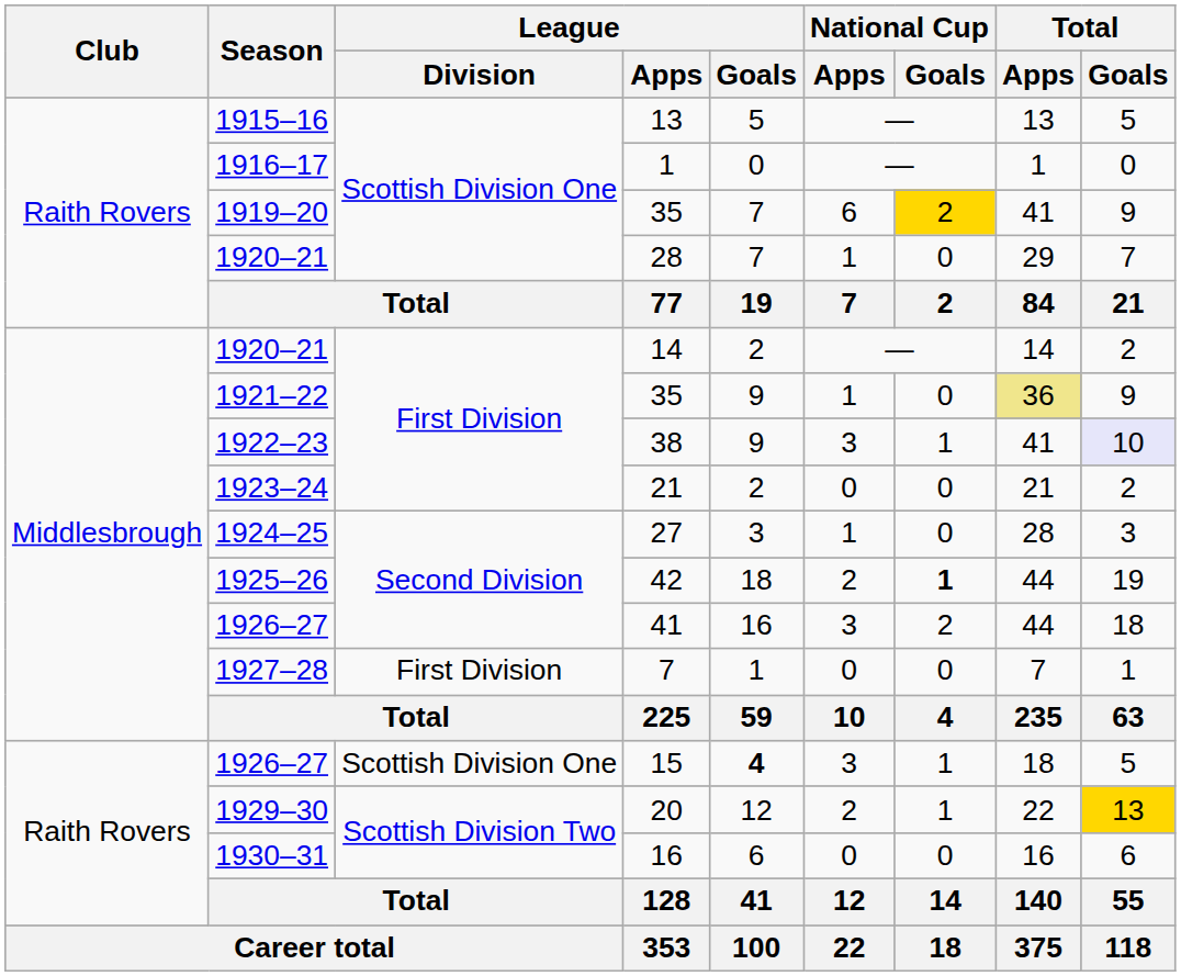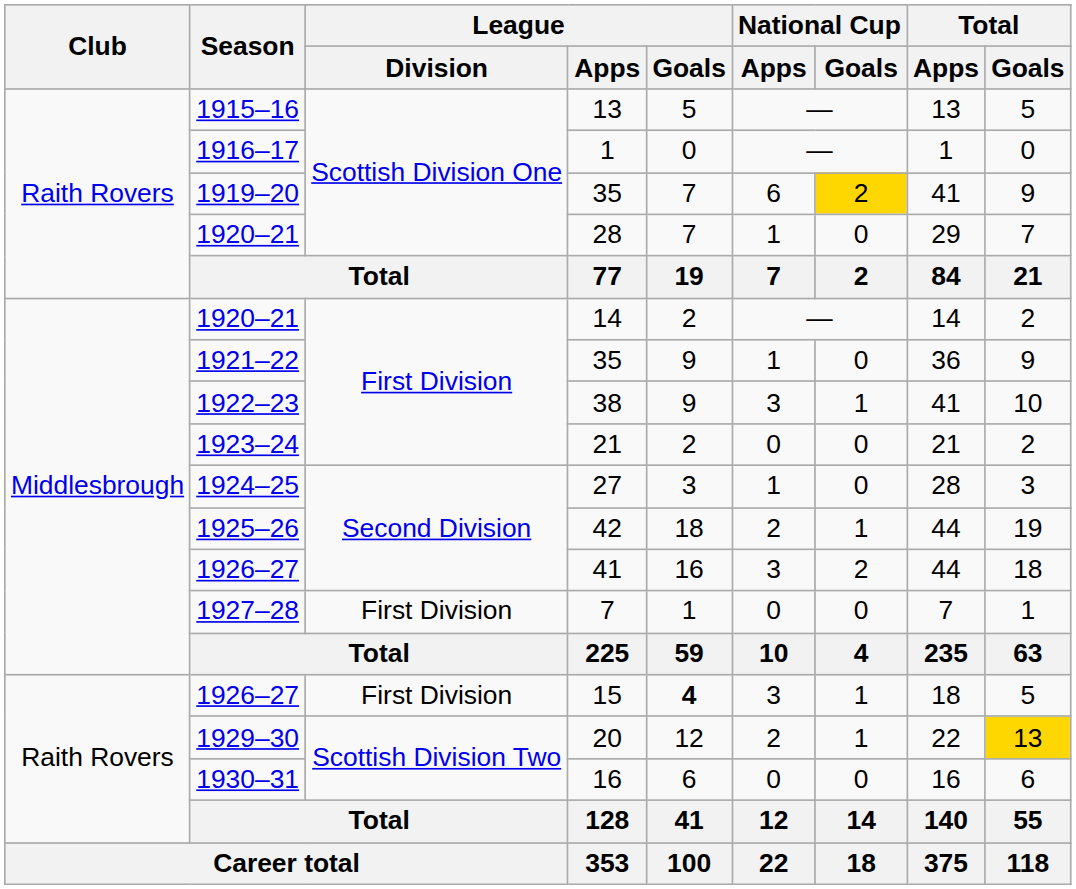1921–22 / 35 | Total / Apps: khaki background -> no background
38 | Total / Goals: lavender background -> no background
42 | National Cup / Goals: bold -> normal
15 | League / Division: Scottish Division One -> First Division
